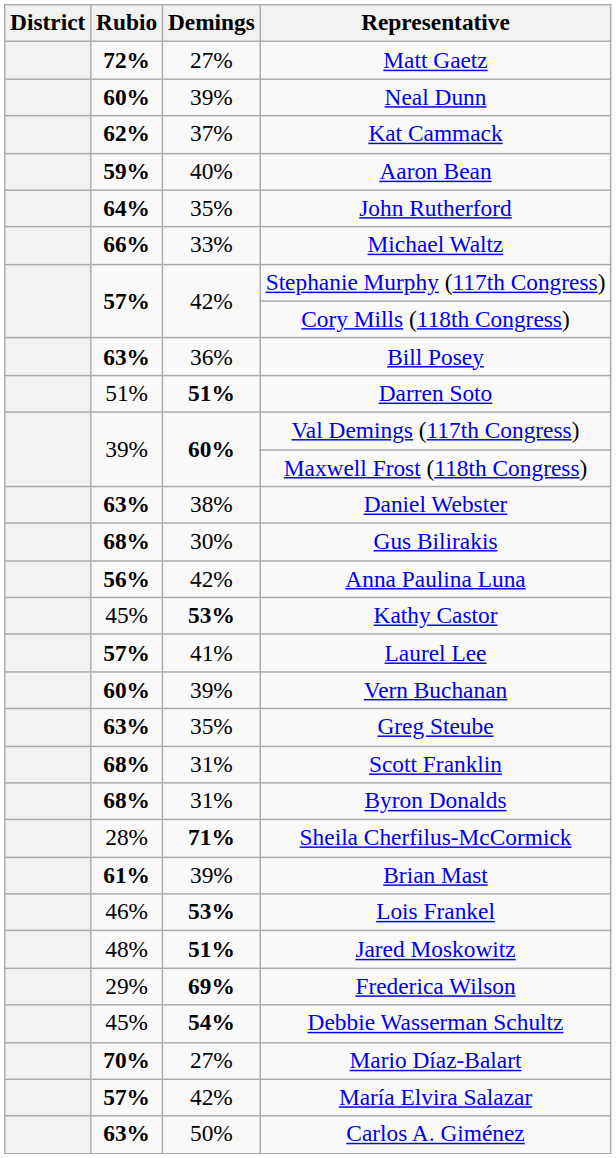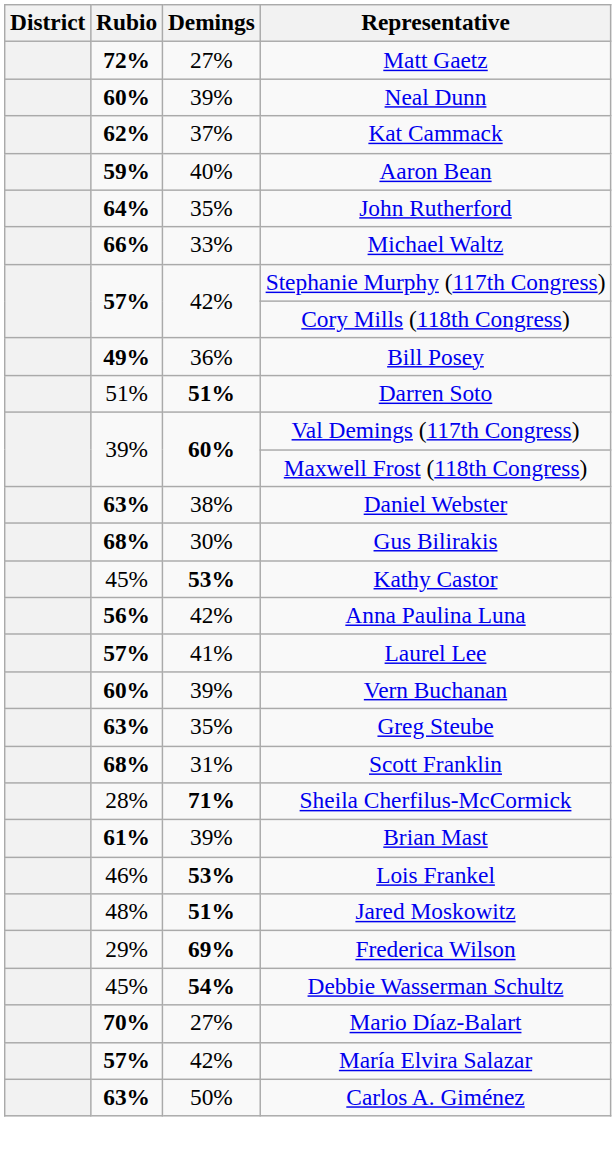Bill Posey | Rubio: 63% -> 49%
rows swapped: Anna Paulina Luna <-> Kathy Castor
- row: 68% | 31% | Byron Donalds
